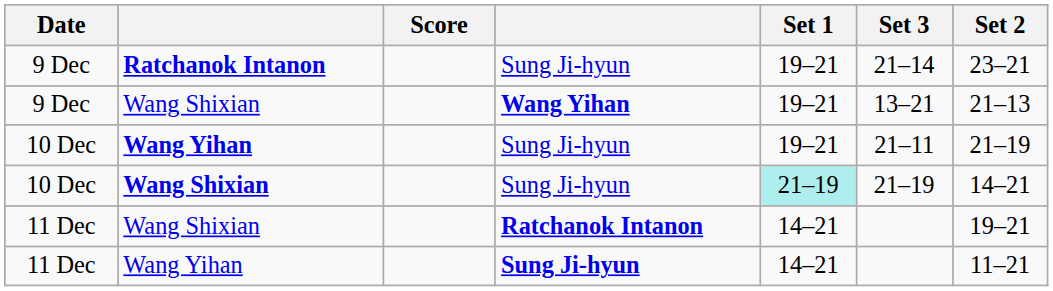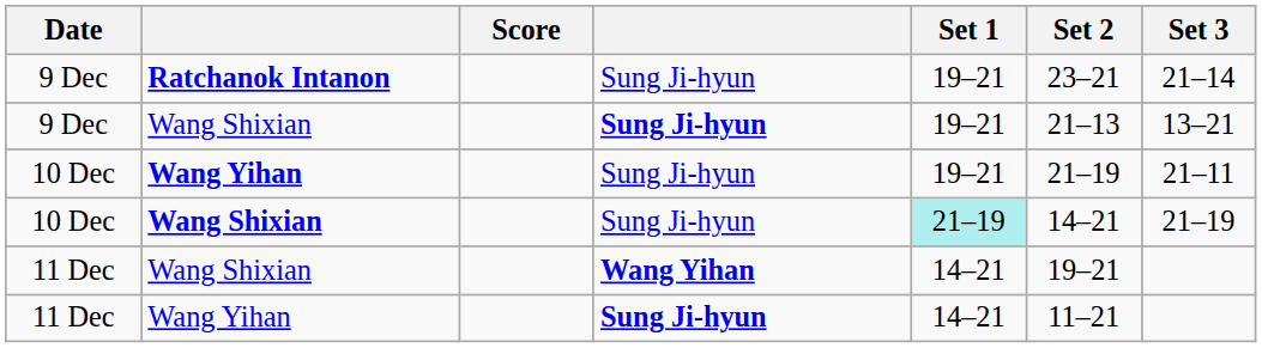columns swapped: Set 2 <-> Set 3
9 Dec / Wang Shixian | column 4: Wang Yihan -> Sung Ji-hyun
11 Dec / Wang Shixian | column 4: Ratchanok Intanon -> Wang Yihan
